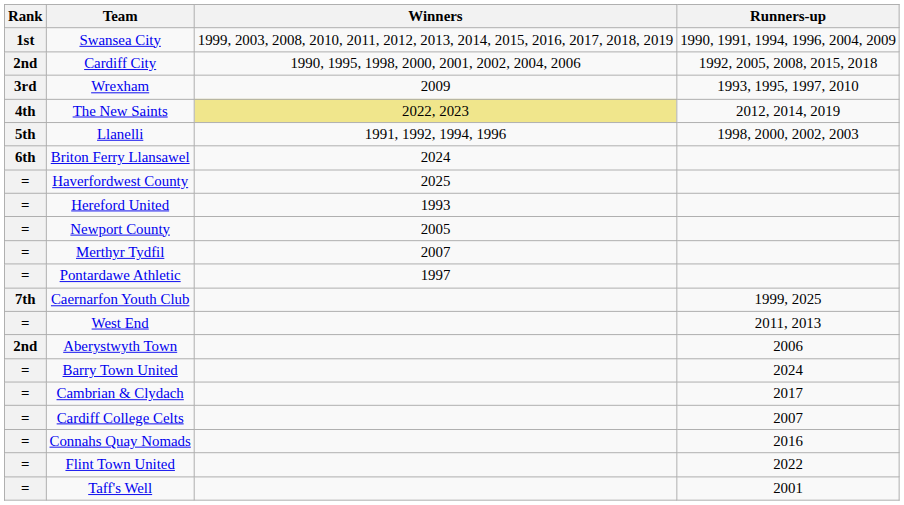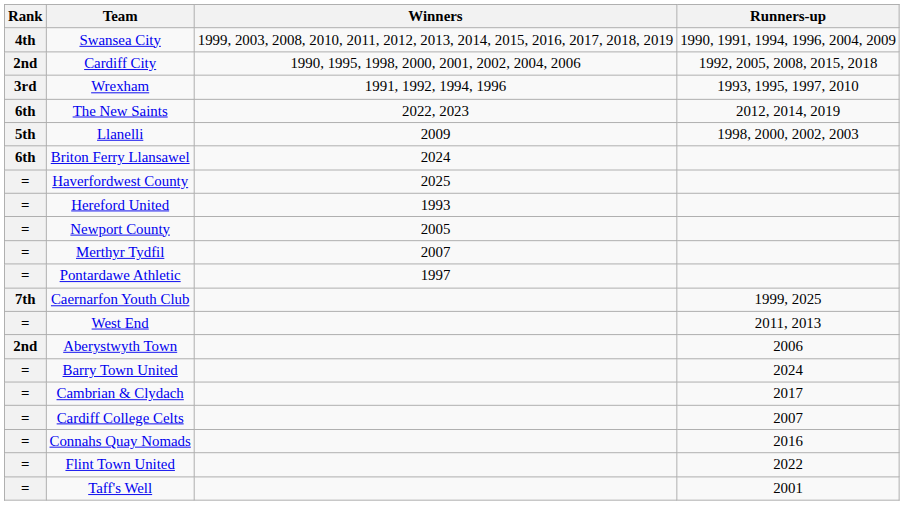Swansea City | Rank: 1st -> 4th
Wrexham | Winners: 2009 -> 1991, 1992, 1994, 1996
The New Saints | Rank: 4th -> 6th
The New Saints | Winners: khaki background -> no background
Llanelli | Winners: 1991, 1992, 1994, 1996 -> 2009
